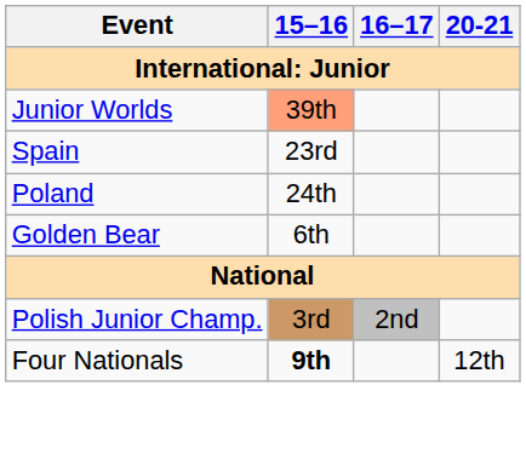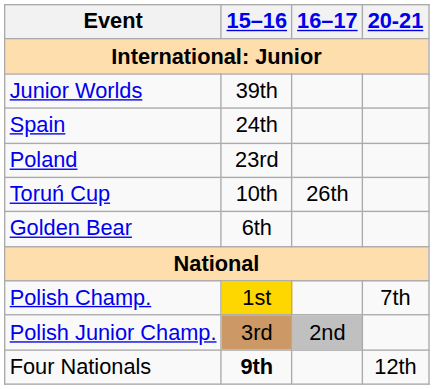Junior Worlds | 15–16: lightsalmon background -> no background
Spain | 15–16: 23rd -> 24th
Poland | 15–16: 24th -> 23rd
+ row: Toruń Cup | 10th | 26th
+ row: Polish Champ. | 1st | 7th
